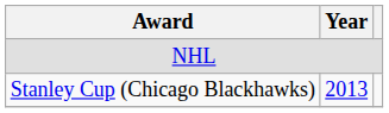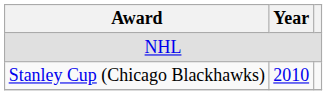Stanley Cup (Chicago Blackhawks) | Year: 2013 -> 2010
